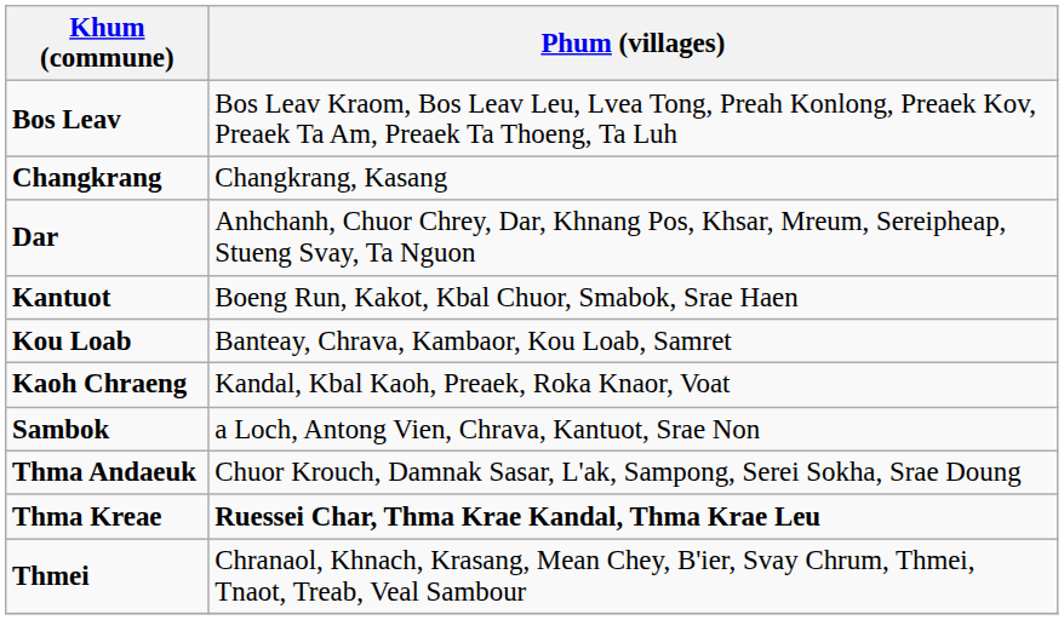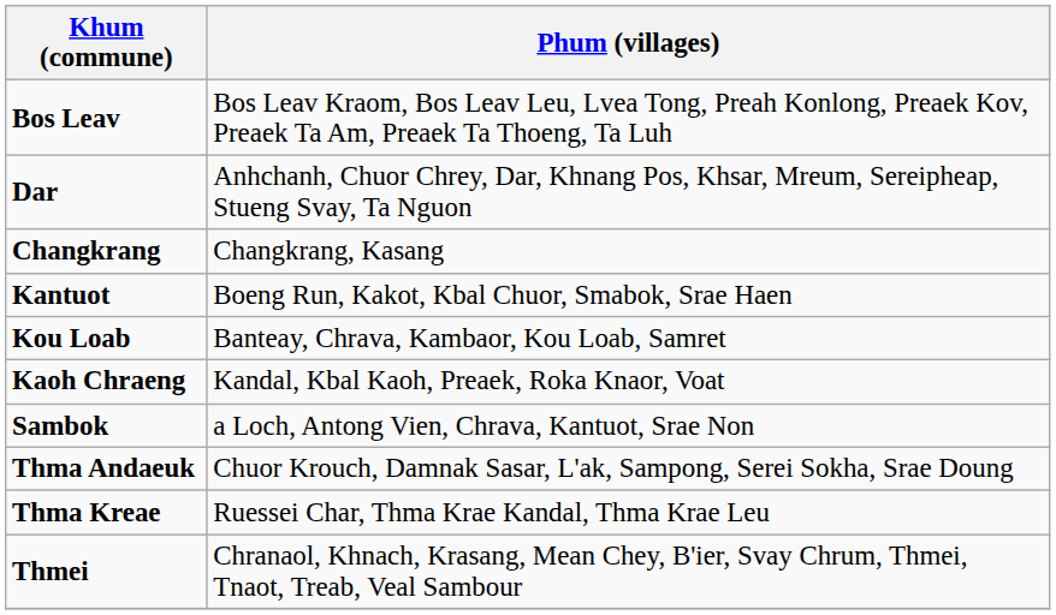rows swapped: Changkrang <-> Dar
Thma Kreae | Phum (villages): bold -> normal
